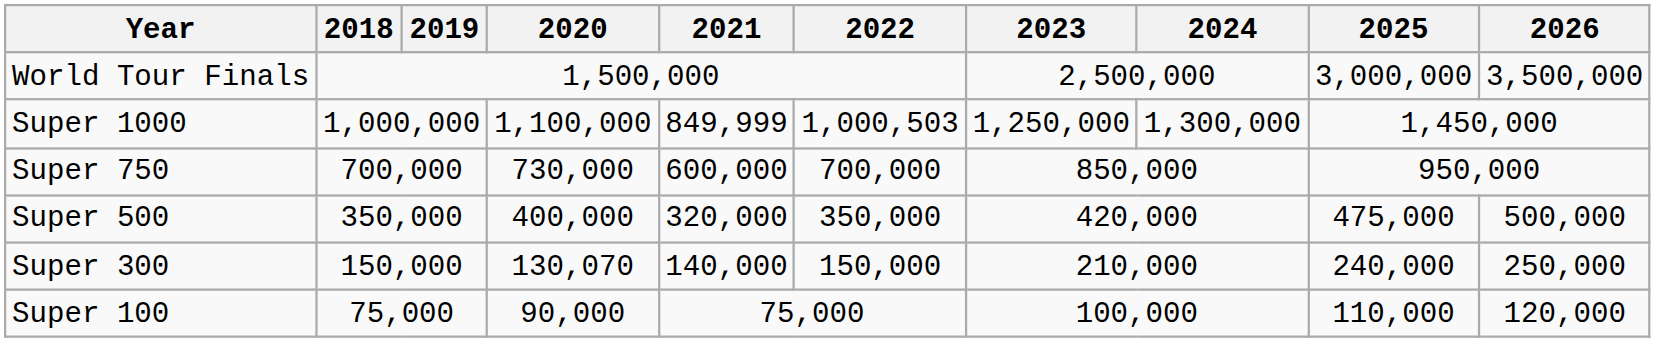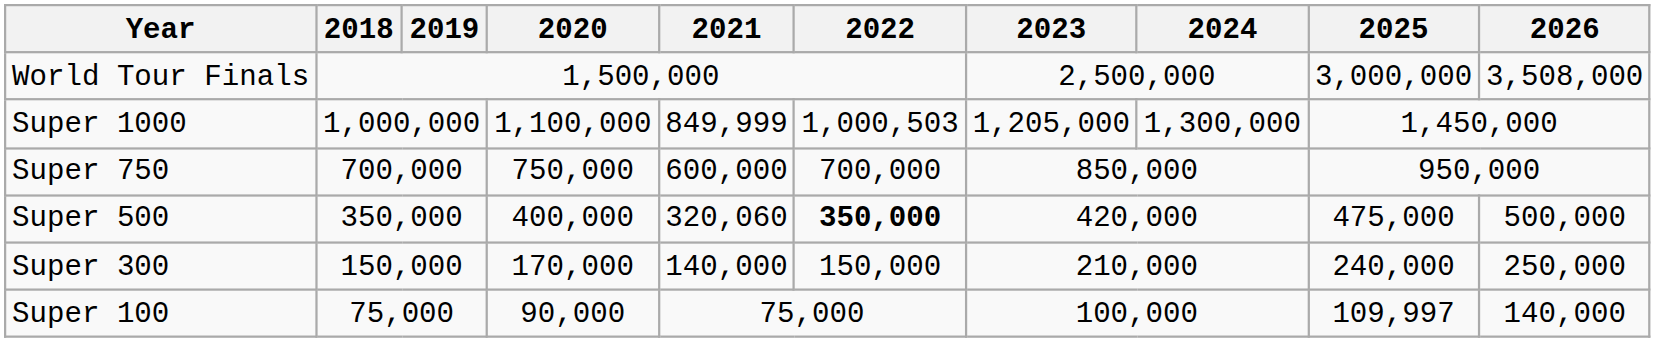World Tour Finals | 2026: 3,500,000 -> 3,508,000
Super 1000 | 2023: 1,250,000 -> 1,205,000
Super 750 | 2020: 730,000 -> 750,000
Super 500 | 2021: 320,000 -> 320,060
Super 500 | 2022: normal -> bold
Super 300 | 2020: 130,070 -> 170,000
Super 100 | 2025: 110,000 -> 109,997
Super 100 | 2026: 120,000 -> 140,000
